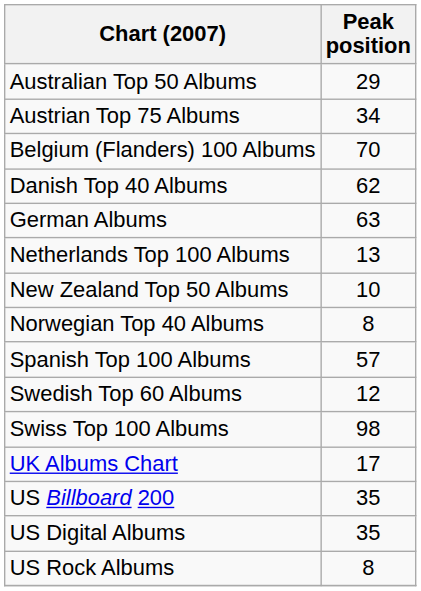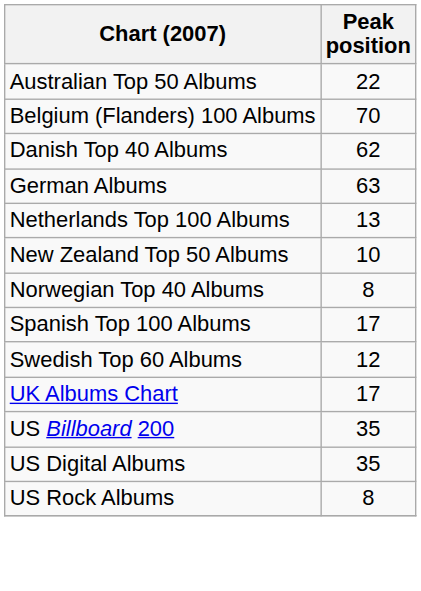Australian Top 50 Albums | Peak position: 29 -> 22
- row: Austrian Top 75 Albums | 34
Spanish Top 100 Albums | Peak position: 57 -> 17
- row: Swiss Top 100 Albums | 98
